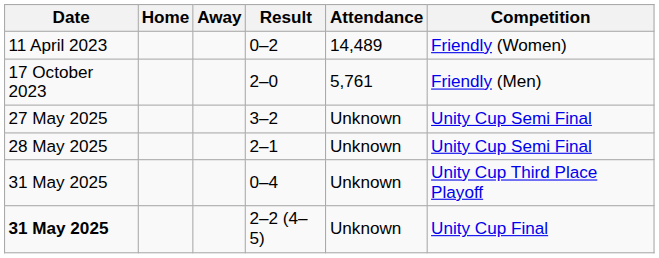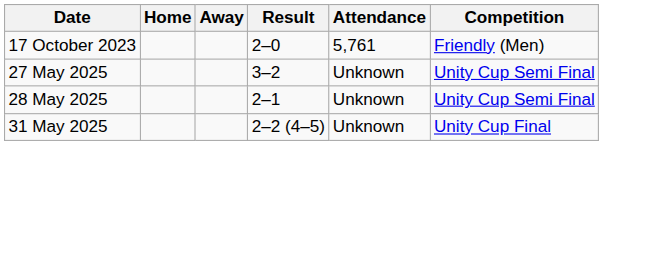- row: 11 April 2023 | 0–2 | 14,489 | Friendly (Women)
- row: 31 May 2025 | 0–4 | Unknown | Unity Cup Third Place Playoff
2–2 (4–5) | Date: bold -> normal
